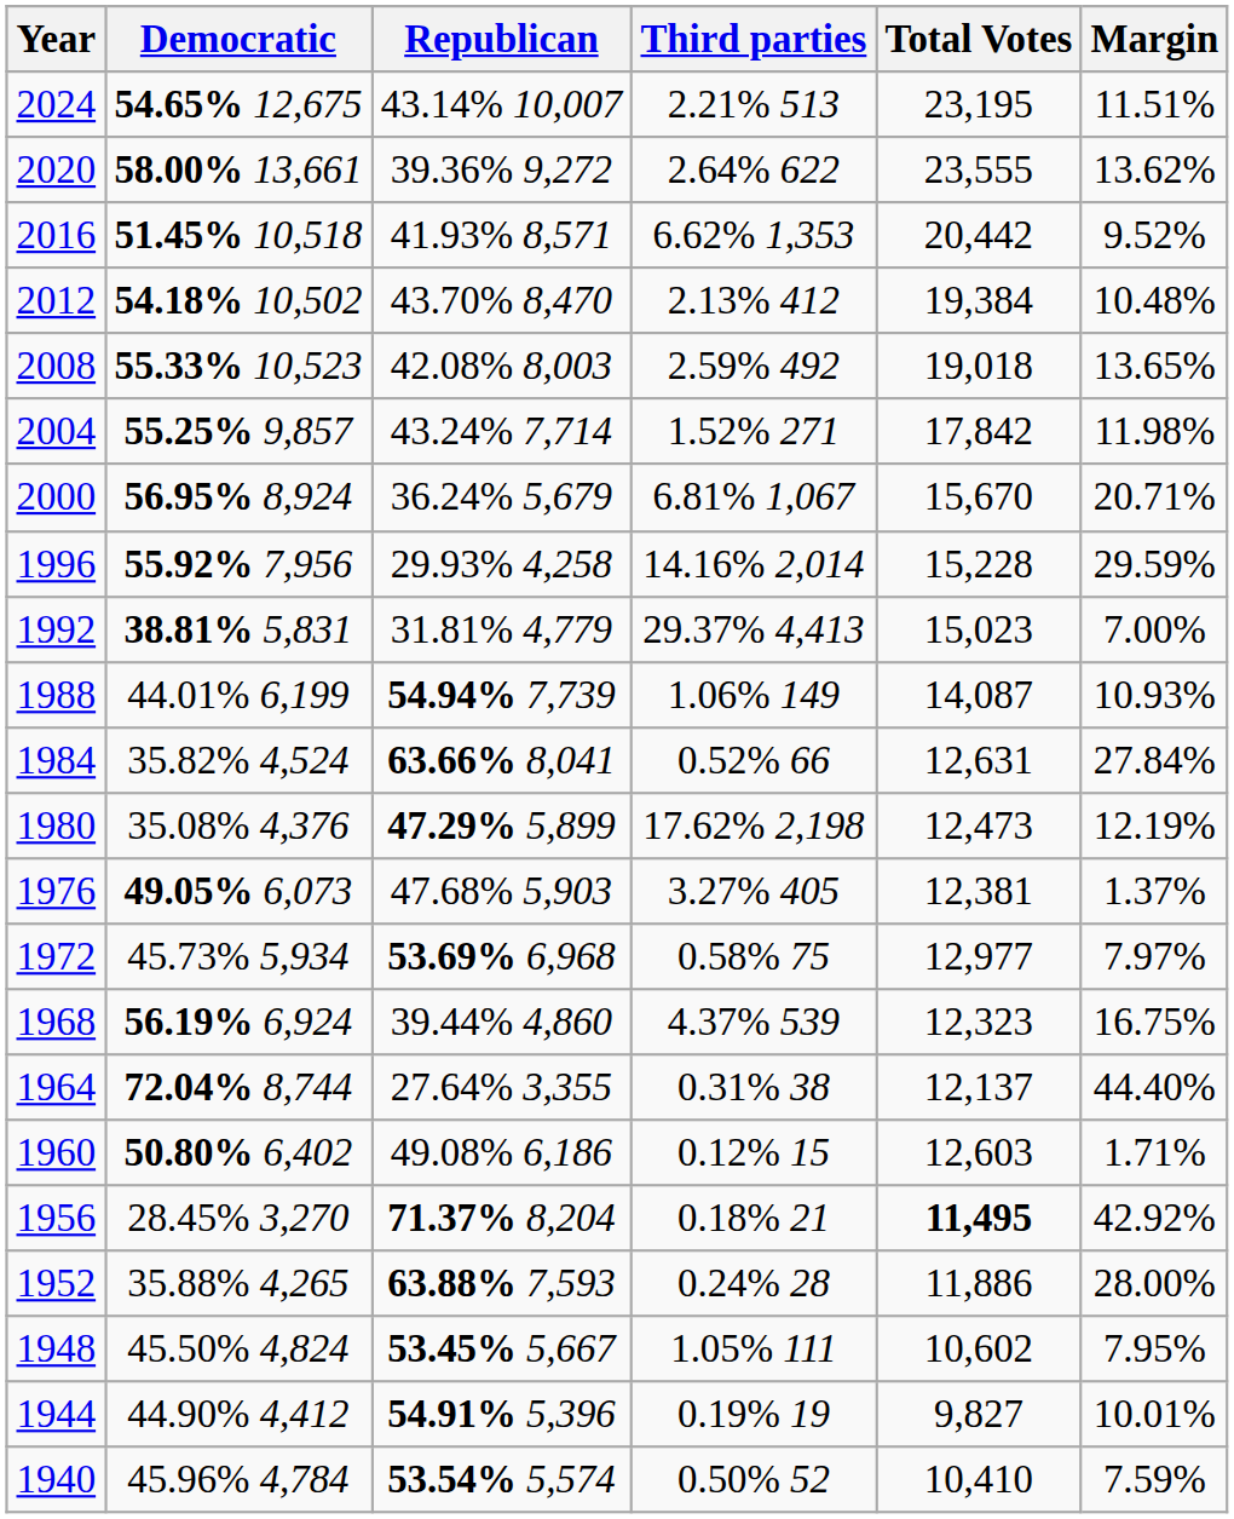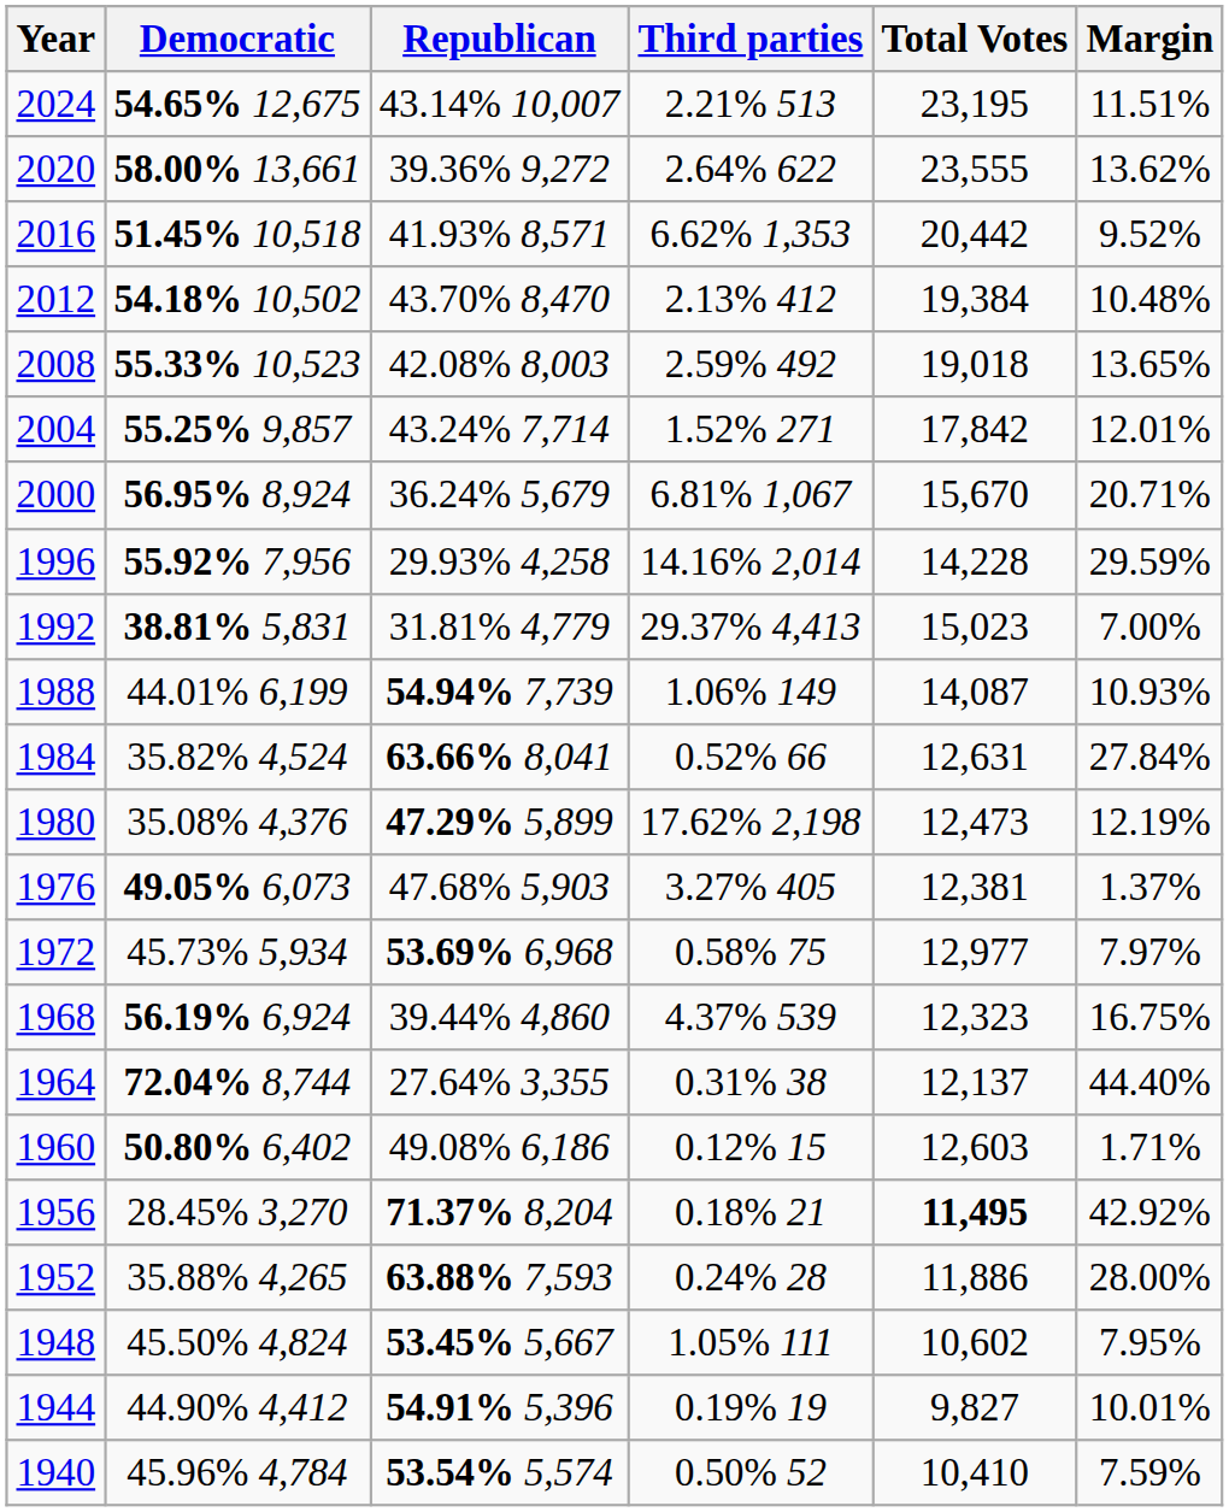2004 | Margin: 11.98% -> 12.01%
1996 | Total Votes: 15,228 -> 14,228
